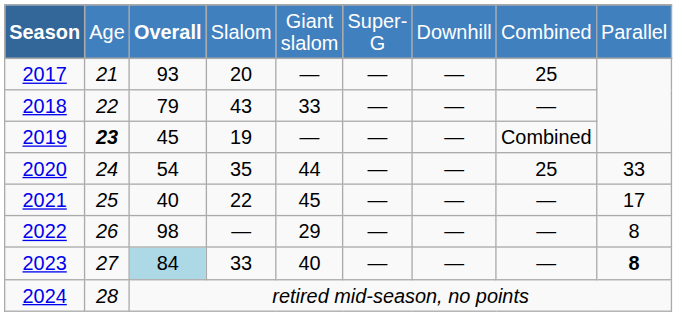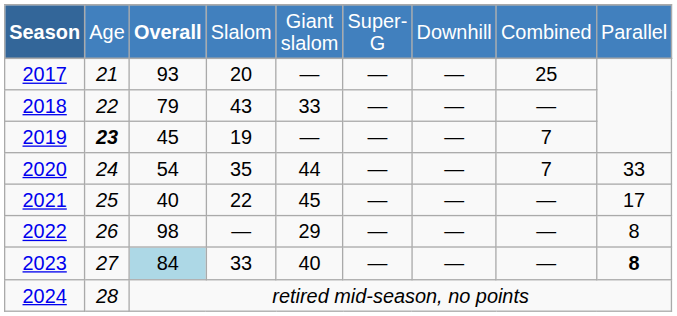2019 | column 8: Combined -> 7
2020 | column 8: 25 -> 7
